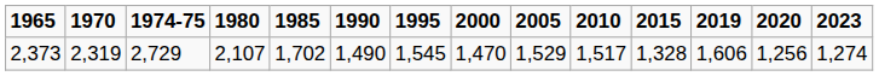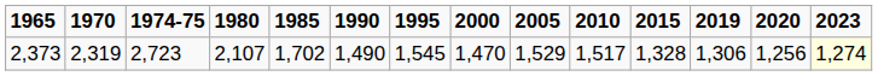2,373 | 1974-75: 2,729 -> 2,723
2,373 | 2019: 1,606 -> 1,306
2,373 | 2023: no background -> lightyellow background
